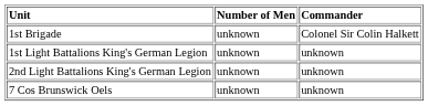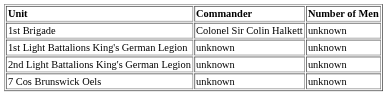columns swapped: Commander <-> Number of Men
